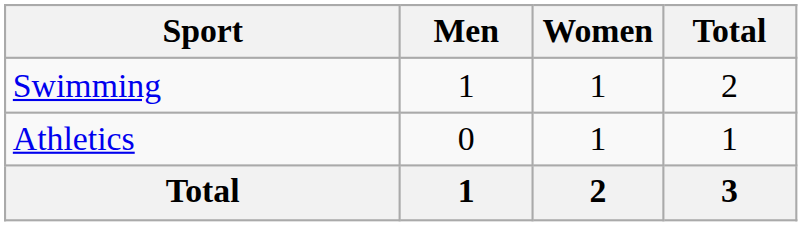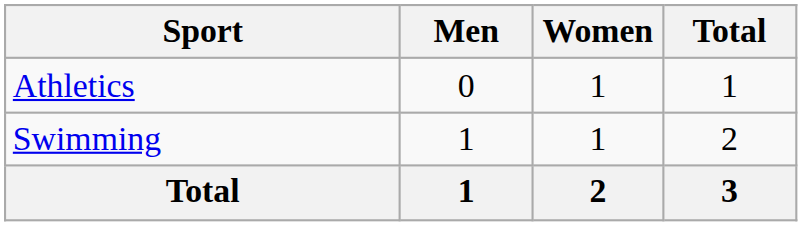rows swapped: Athletics <-> Swimming
